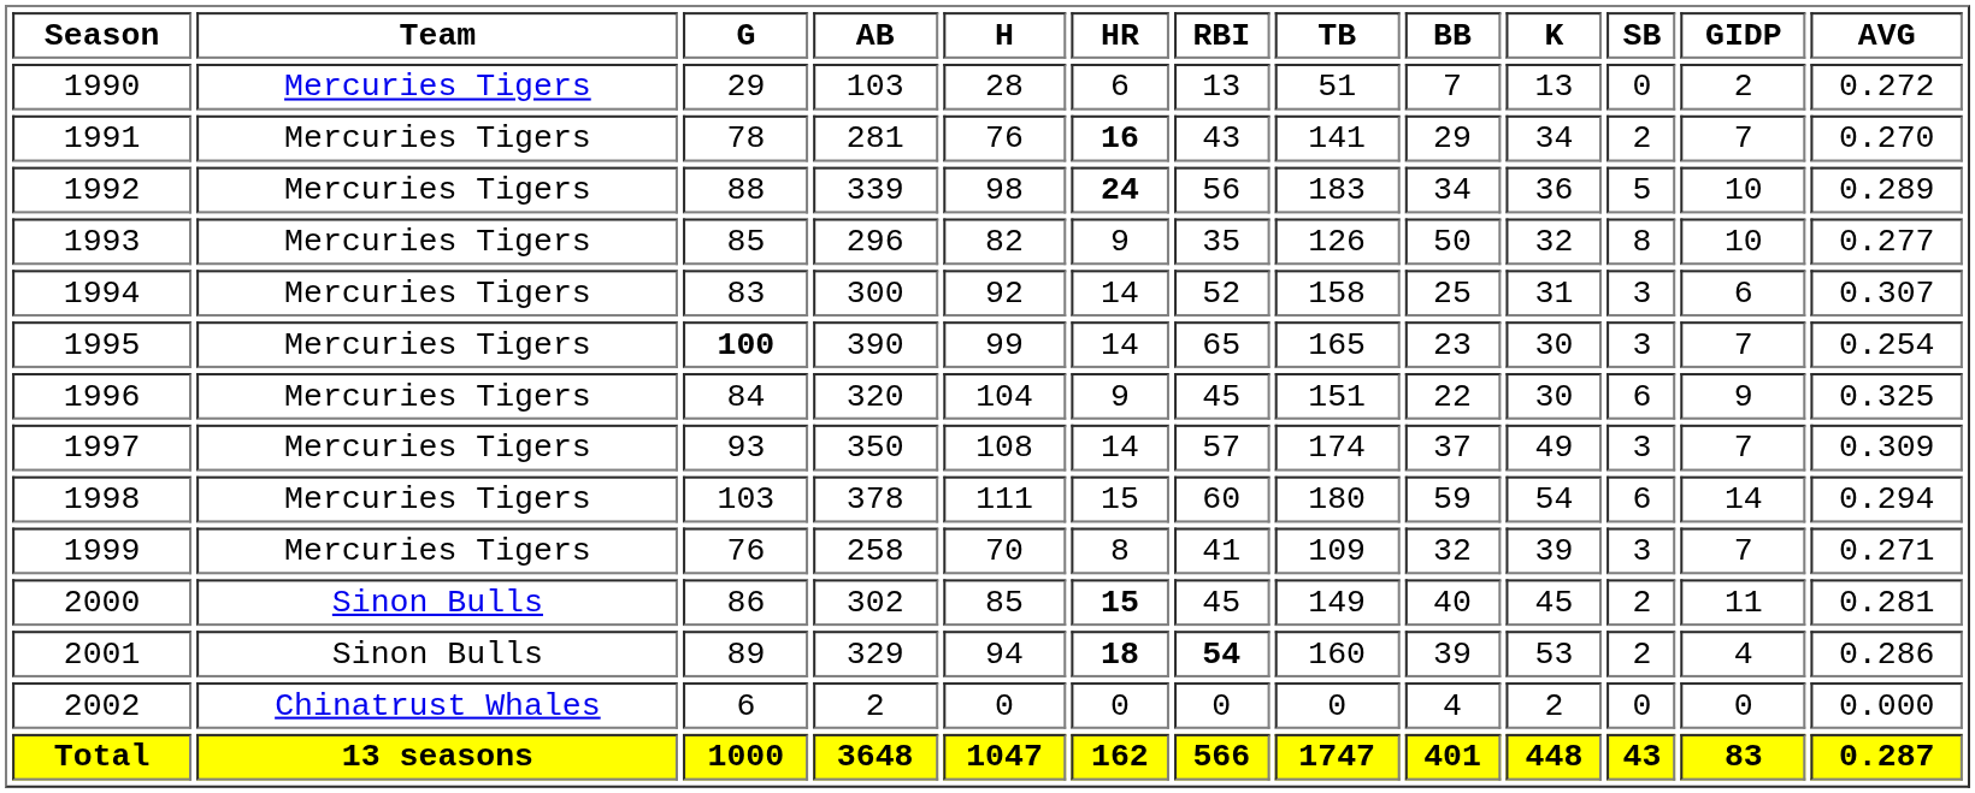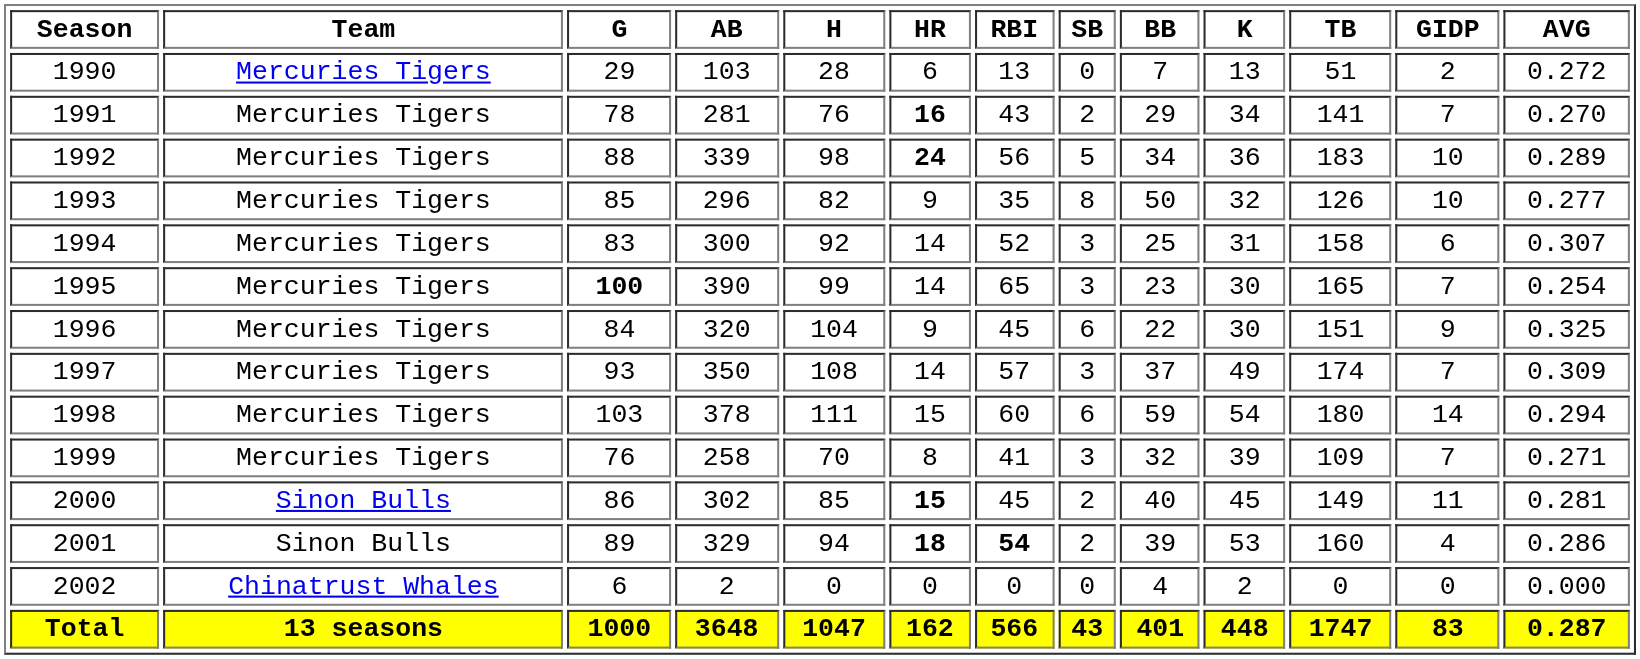columns swapped: SB <-> TB
